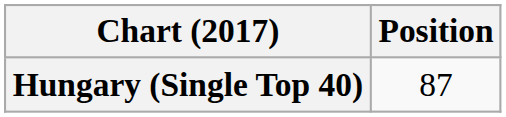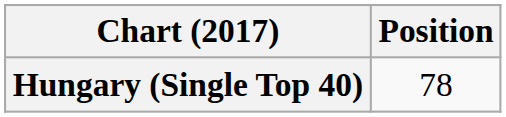Hungary (Single Top 40) | Position: 87 -> 78
